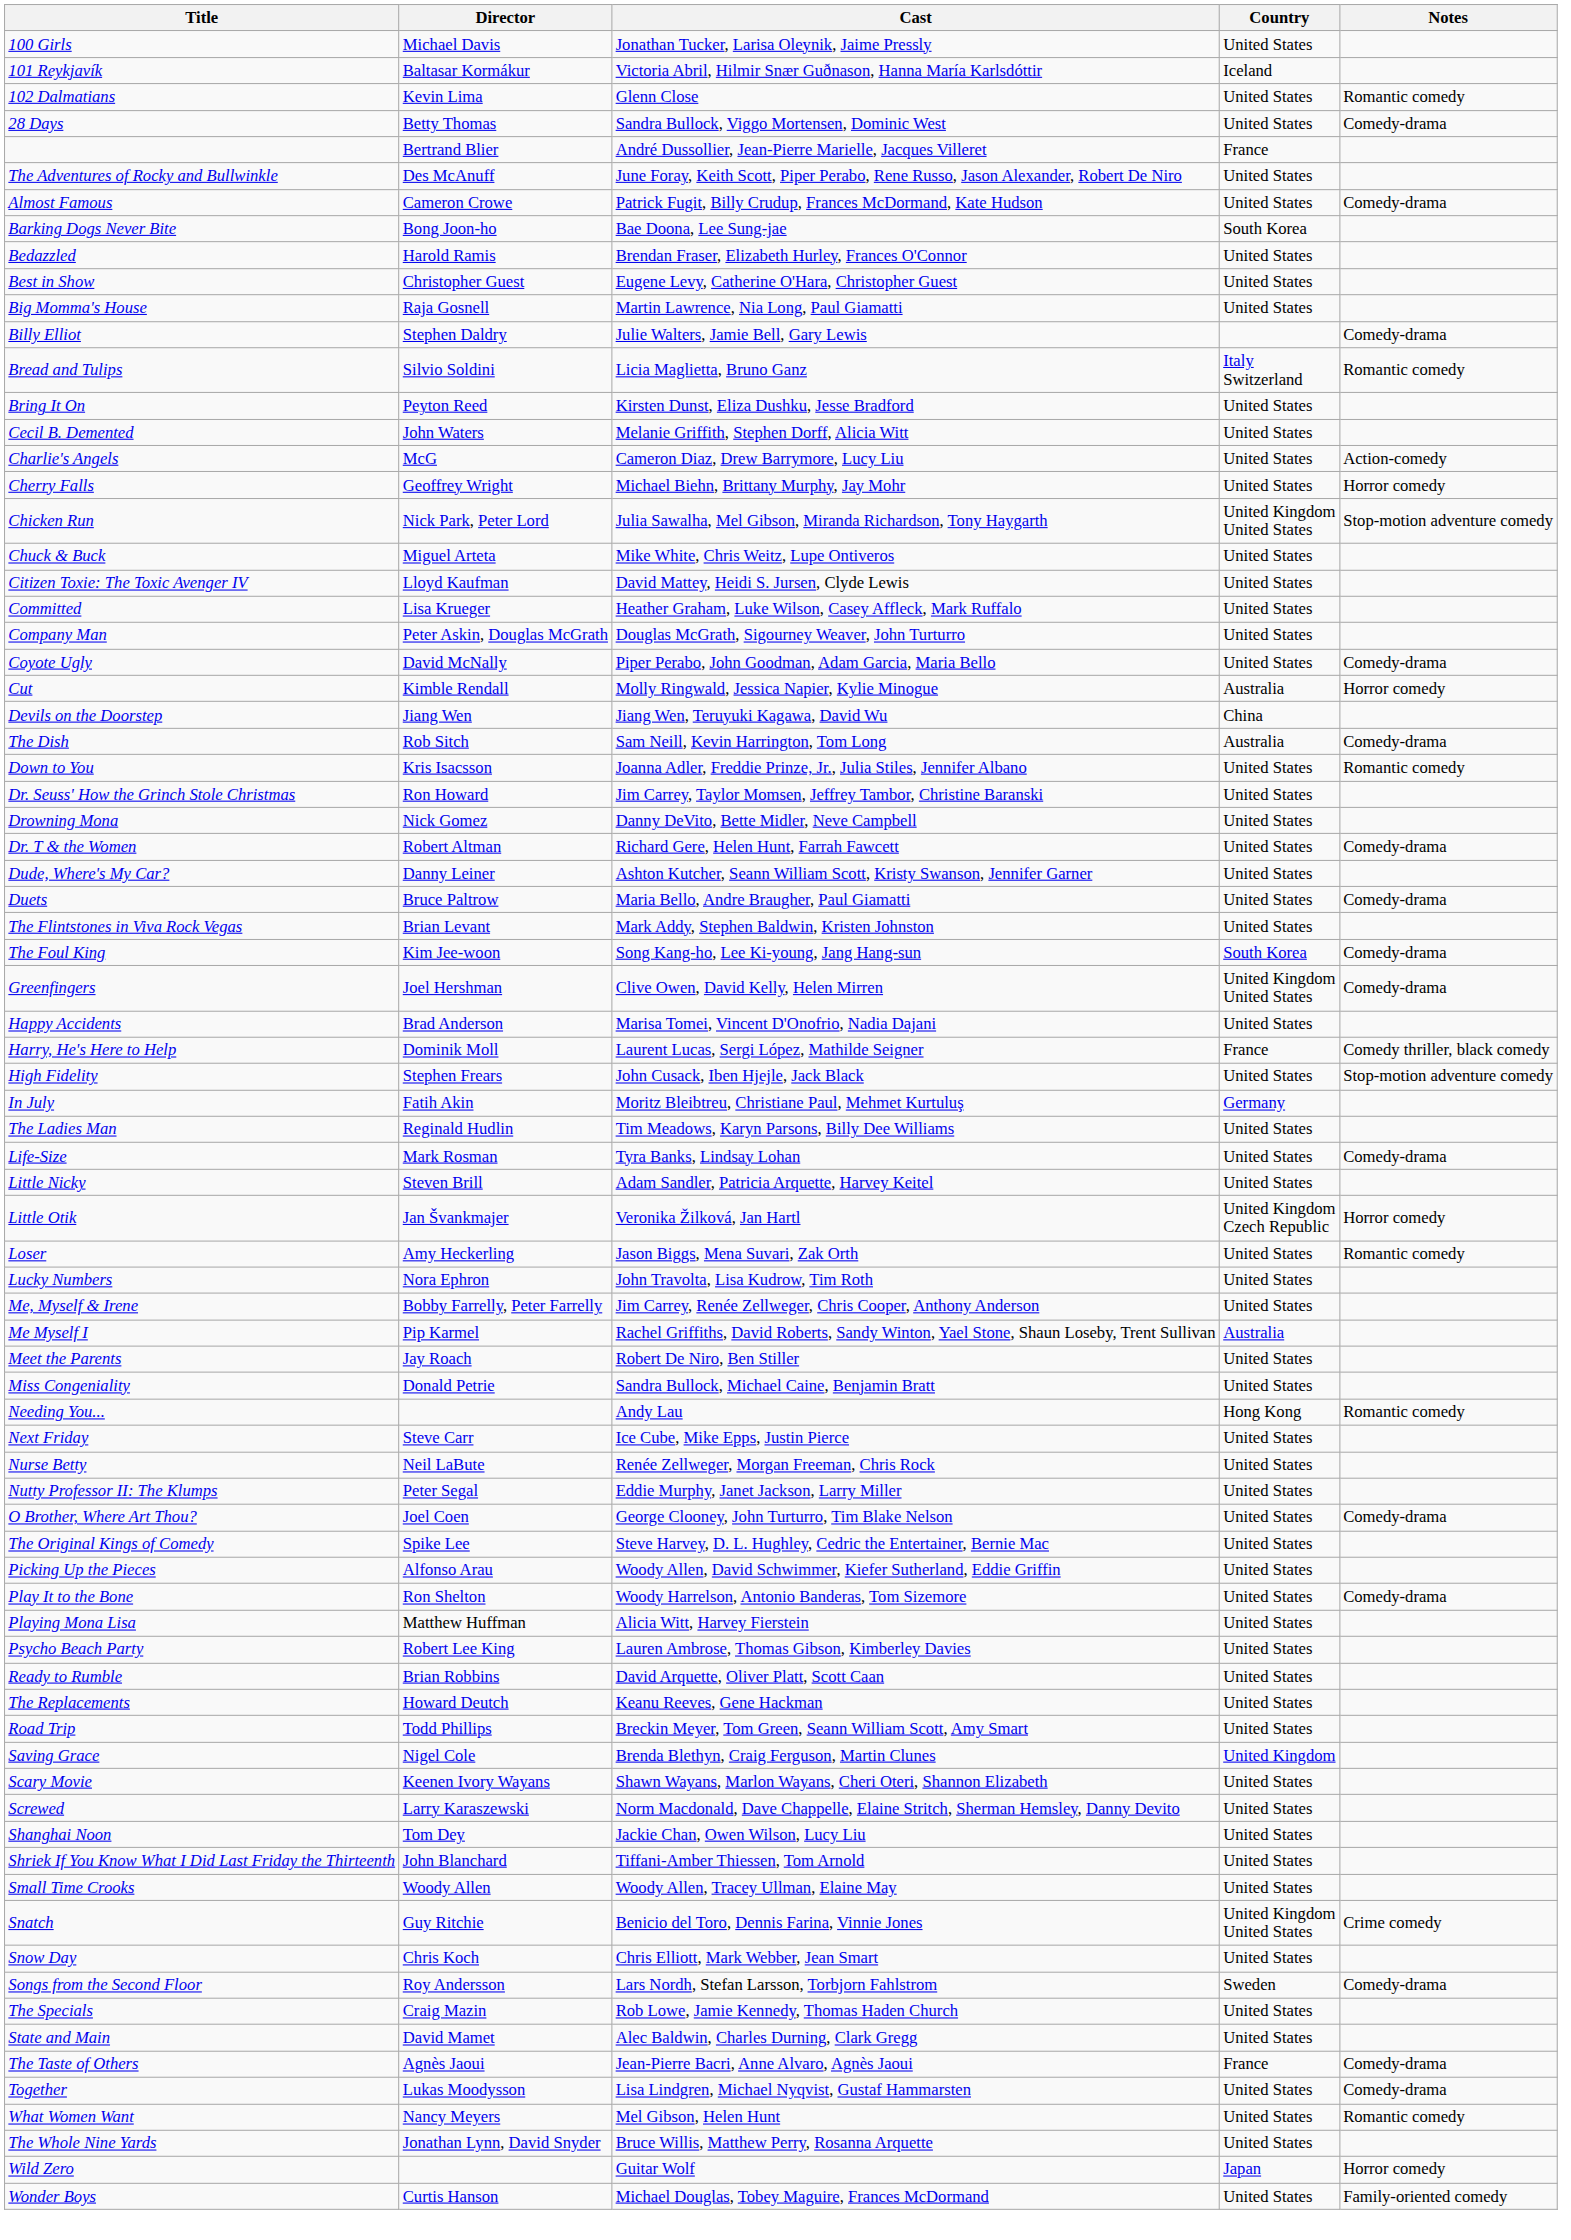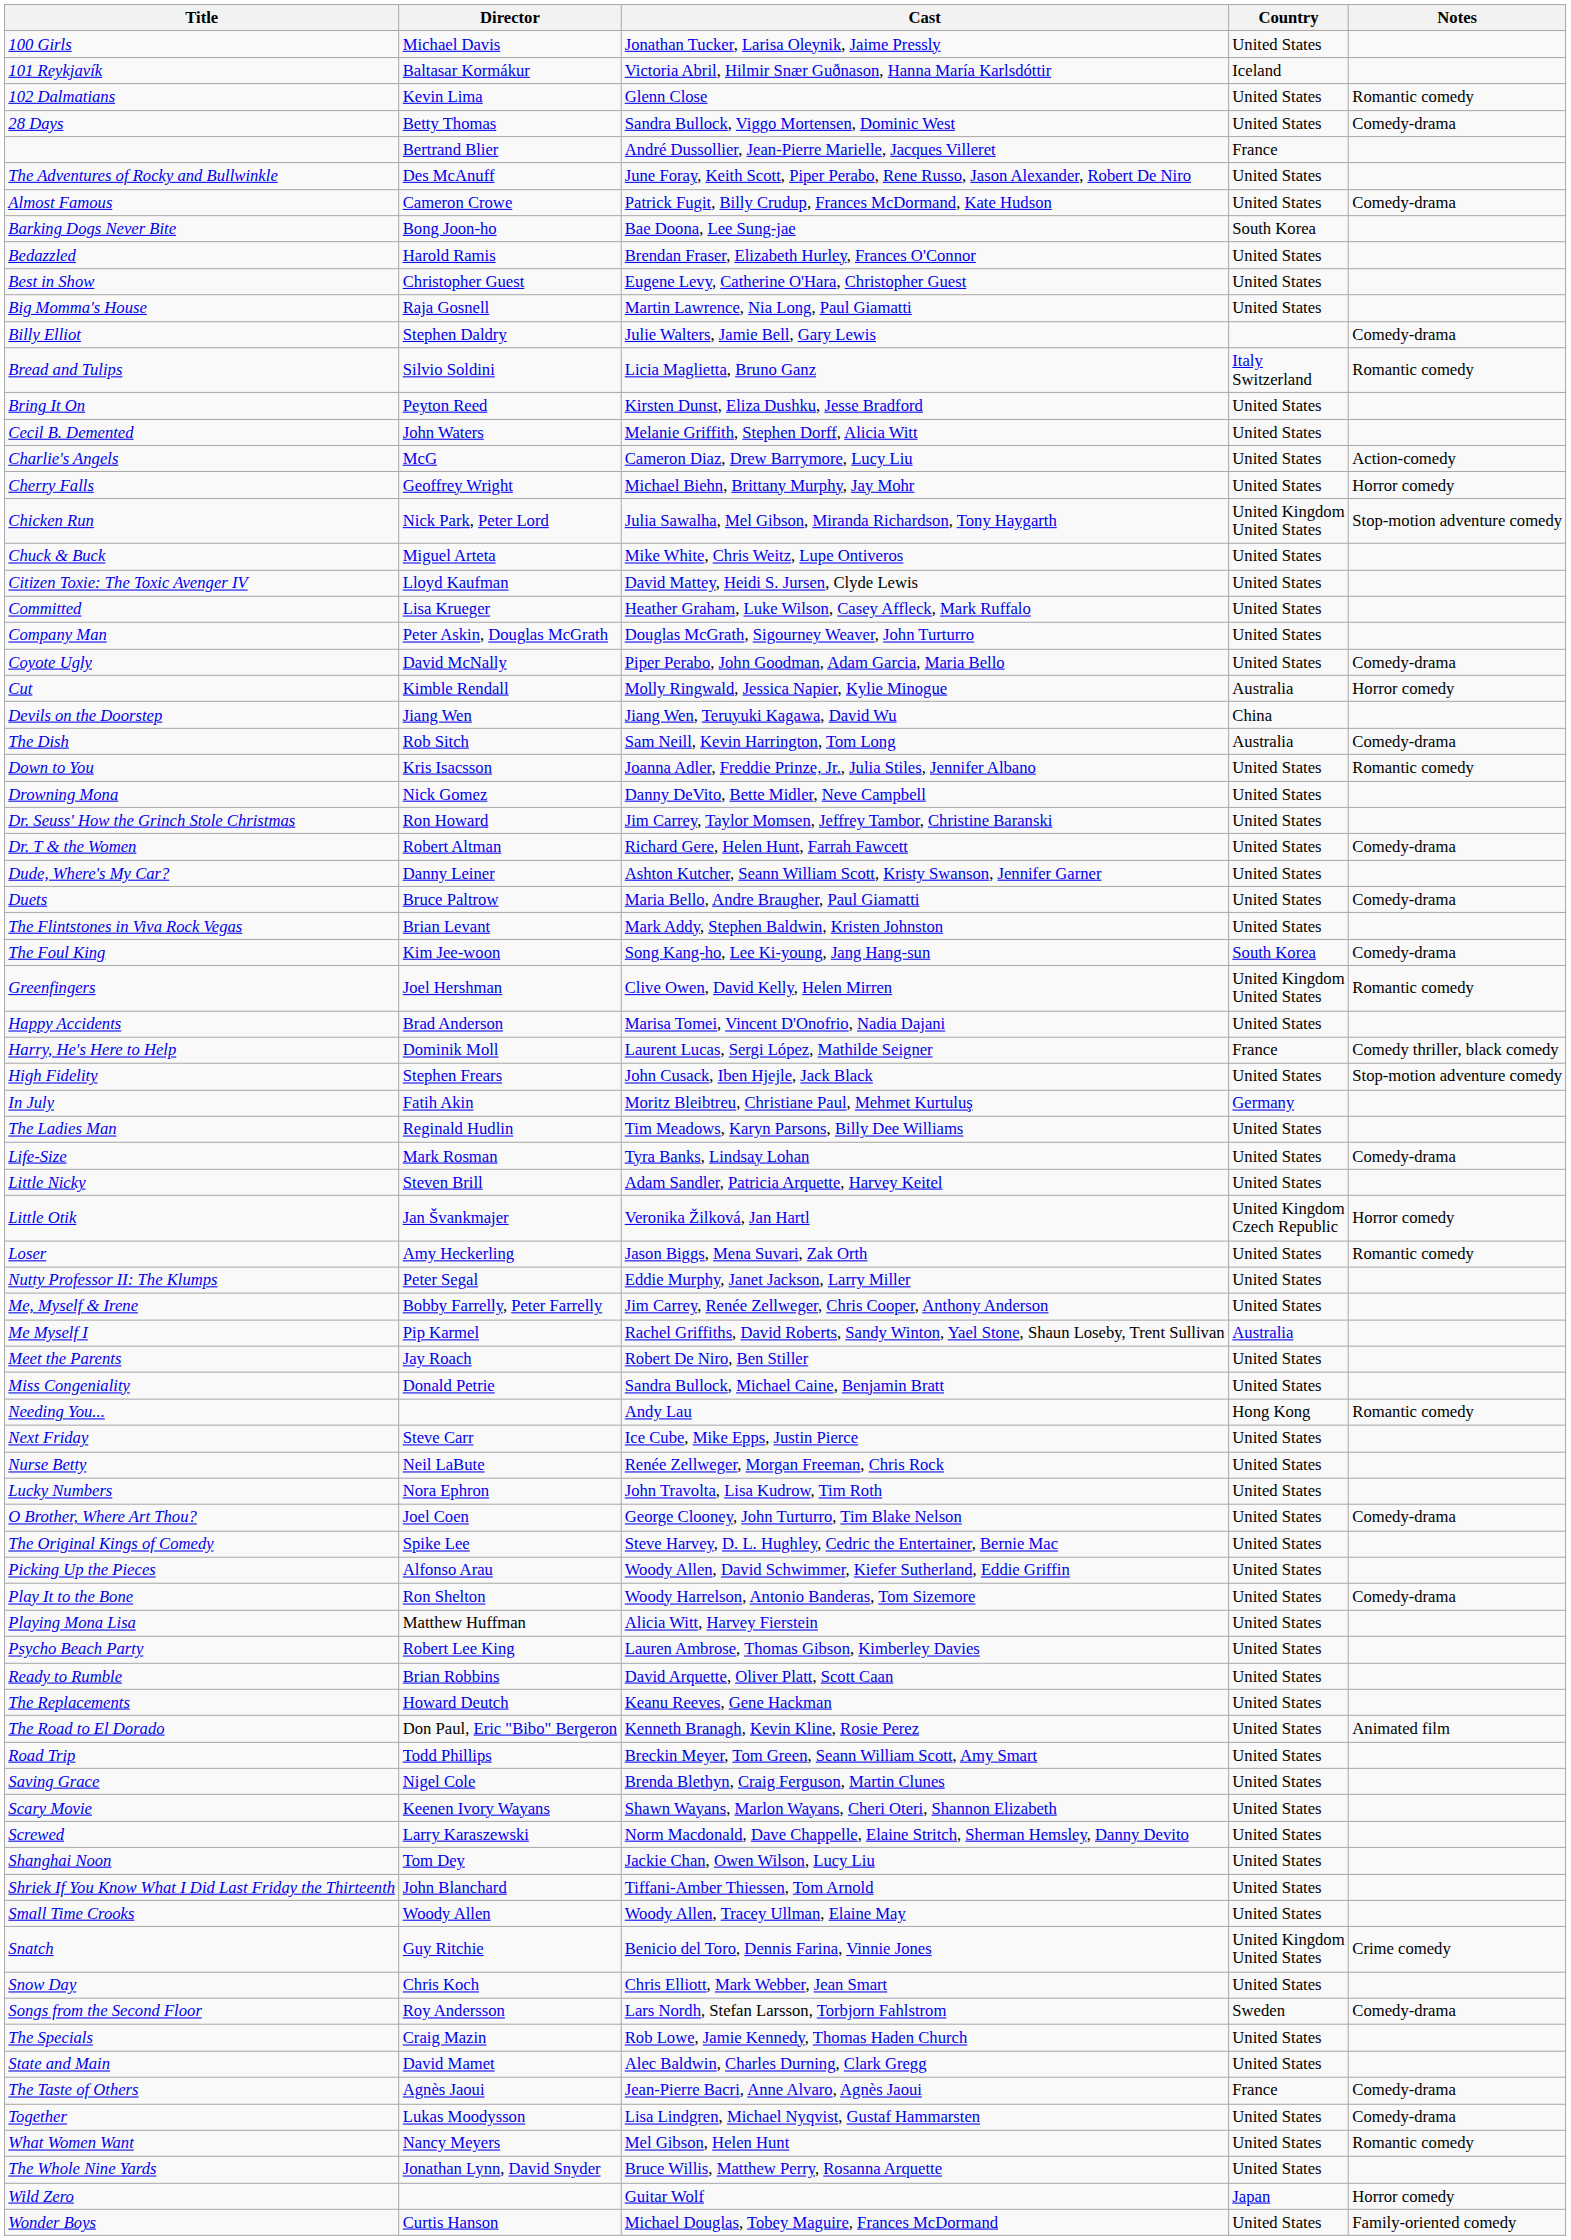rows swapped: Drowning Mona <-> Dr. Seuss' How the Grinch Stole Christmas
Greenfingers | Notes: Comedy-drama -> Romantic comedy
rows swapped: Lucky Numbers <-> Nutty Professor II: The Klumps
+ row: The Road to El Dorado | Don Paul, Eric "Bibo" Bergeron | Kenneth Branagh, Kevin Kline, Rosie Perez | United States | Animated film
Saving Grace | Country: United Kingdom -> United States
